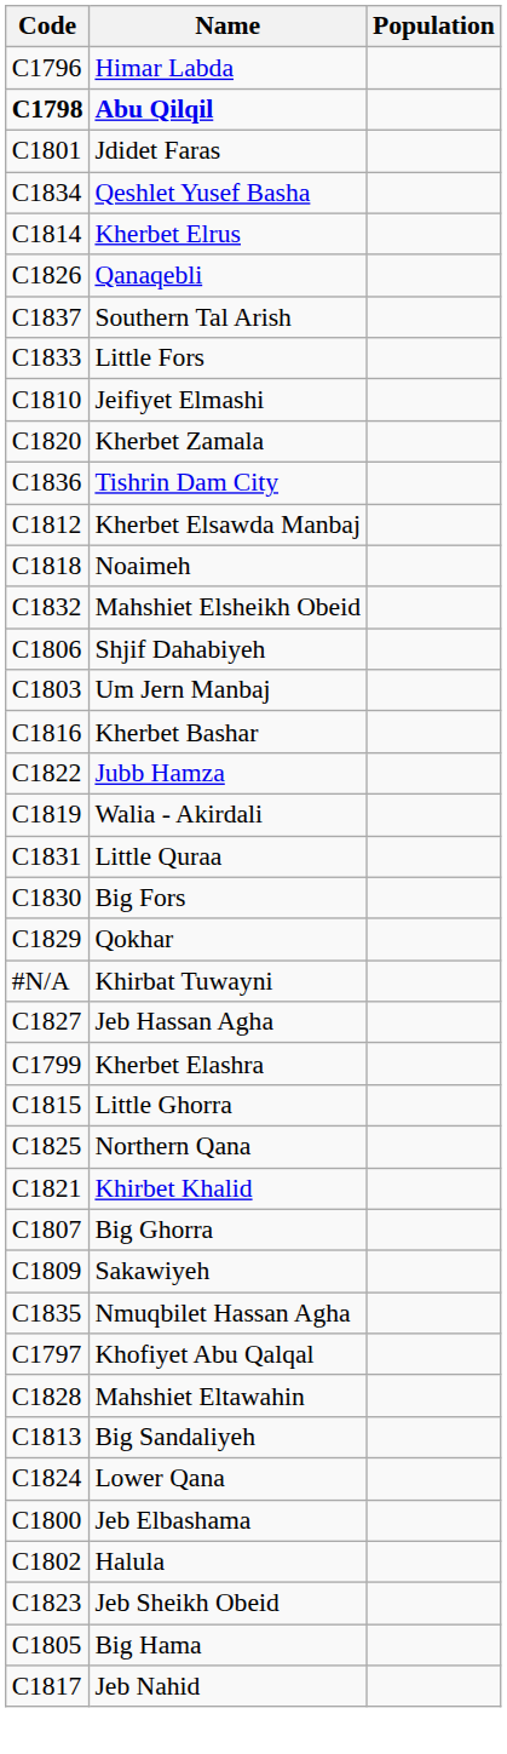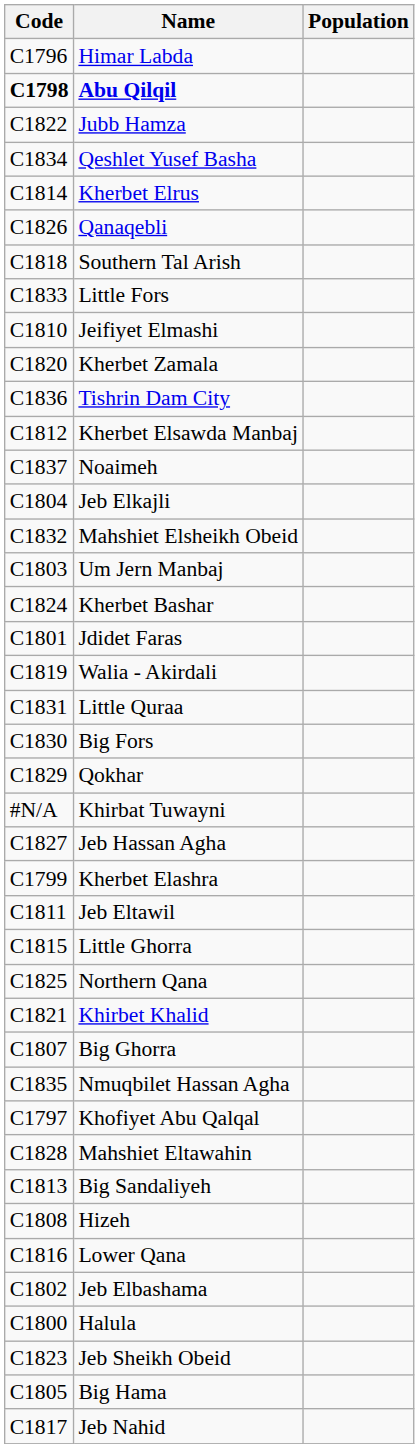rows swapped: Jubb Hamza <-> Jdidet Faras
Southern Tal Arish | Code: C1837 -> C1818
Noaimeh | Code: C1818 -> C1837
+ row: C1804 | Jeb Elkajli
- row: C1806 | Shjif Dahabiyeh
Kherbet Bashar | Code: C1816 -> C1824
+ row: C1811 | Jeb Eltawil
- row: C1809 | Sakawiyeh
+ row: C1808 | Hizeh
Lower Qana | Code: C1824 -> C1816
Jeb Elbashama | Code: C1800 -> C1802
Halula | Code: C1802 -> C1800
